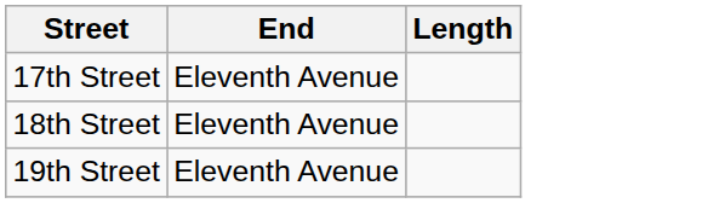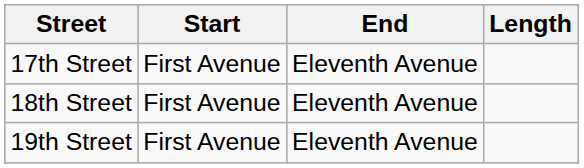+ column: Start | First Avenue | First Avenue | First Avenue
